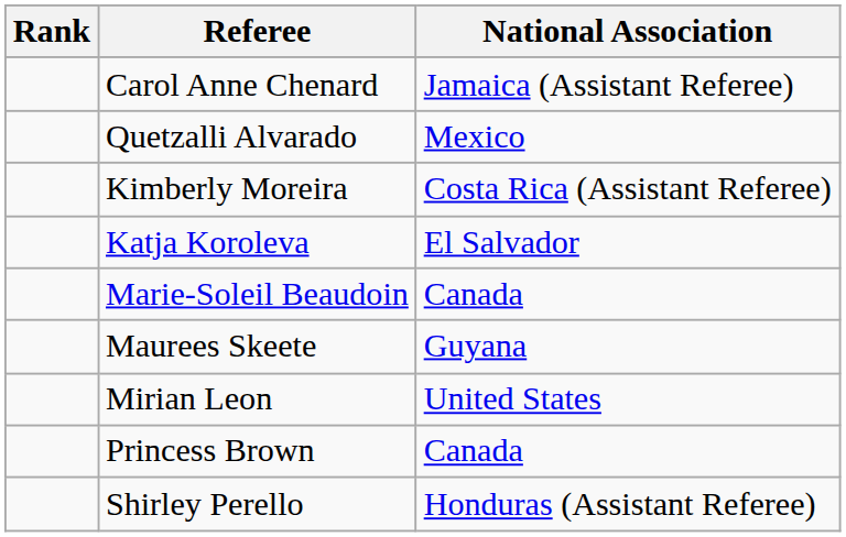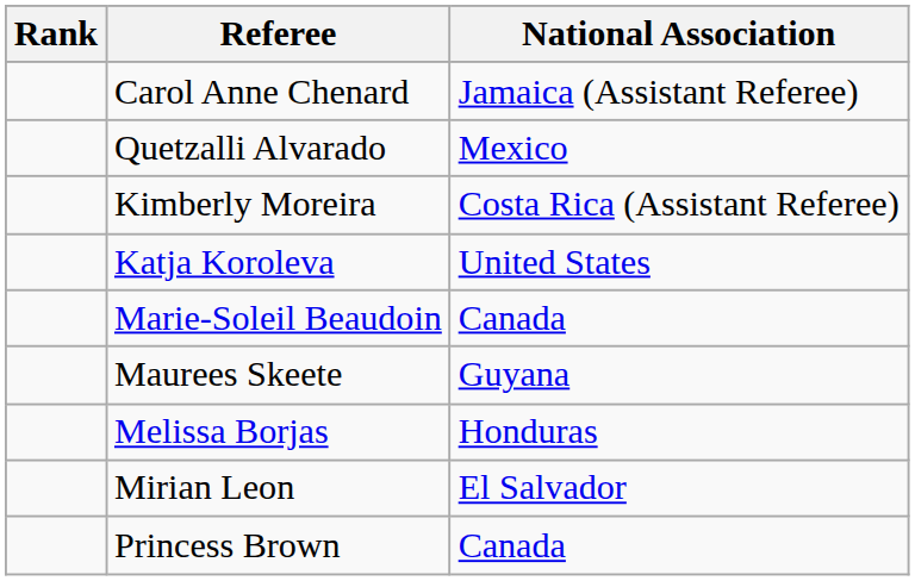Katja Koroleva | National Association: El Salvador -> United States
+ row: Melissa Borjas | Honduras
Mirian Leon | National Association: United States -> El Salvador
- row: Shirley Perello | Honduras (Assistant Referee)
